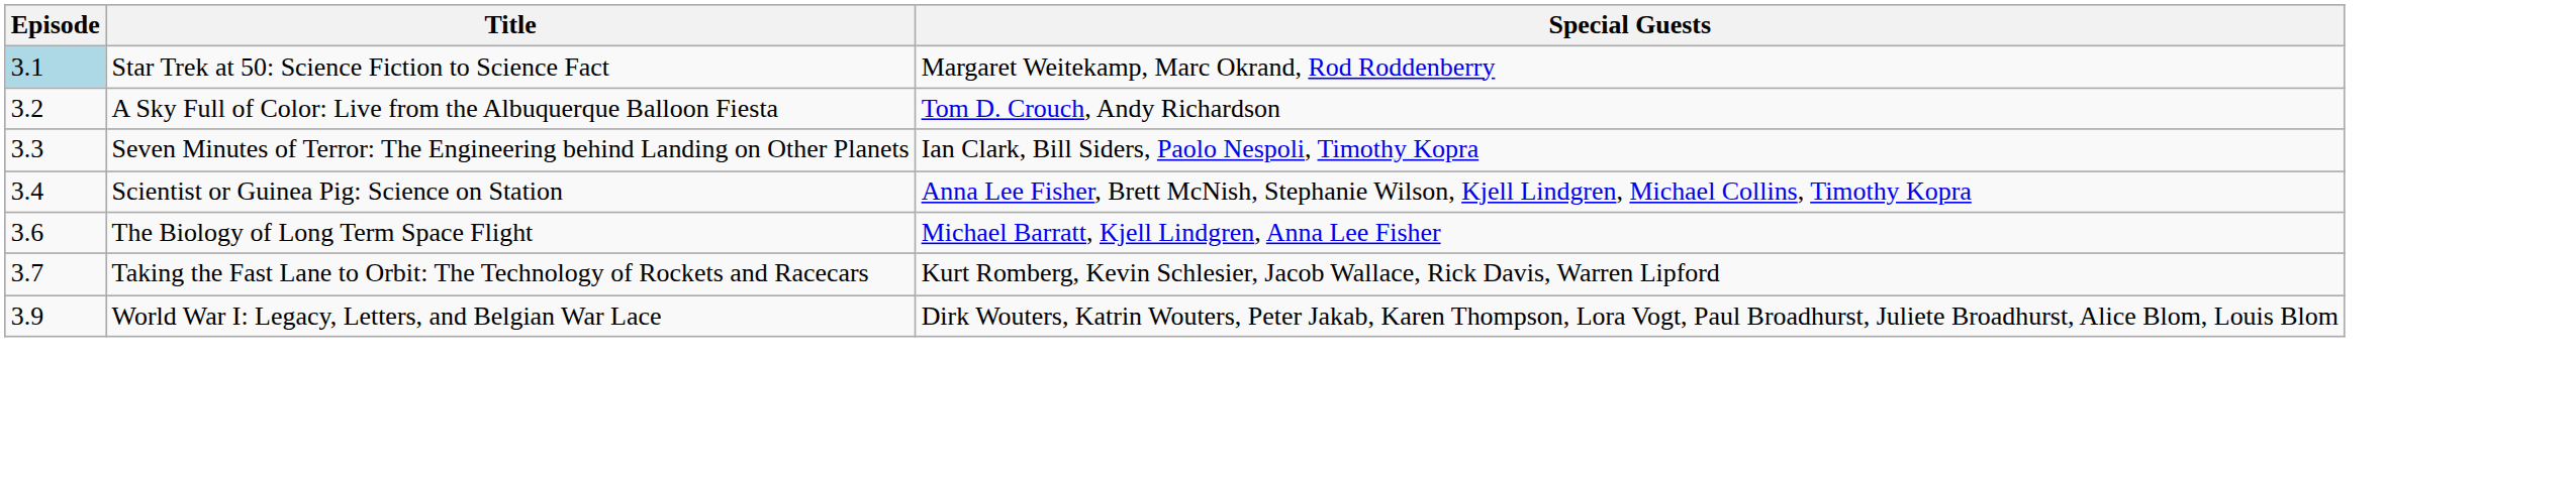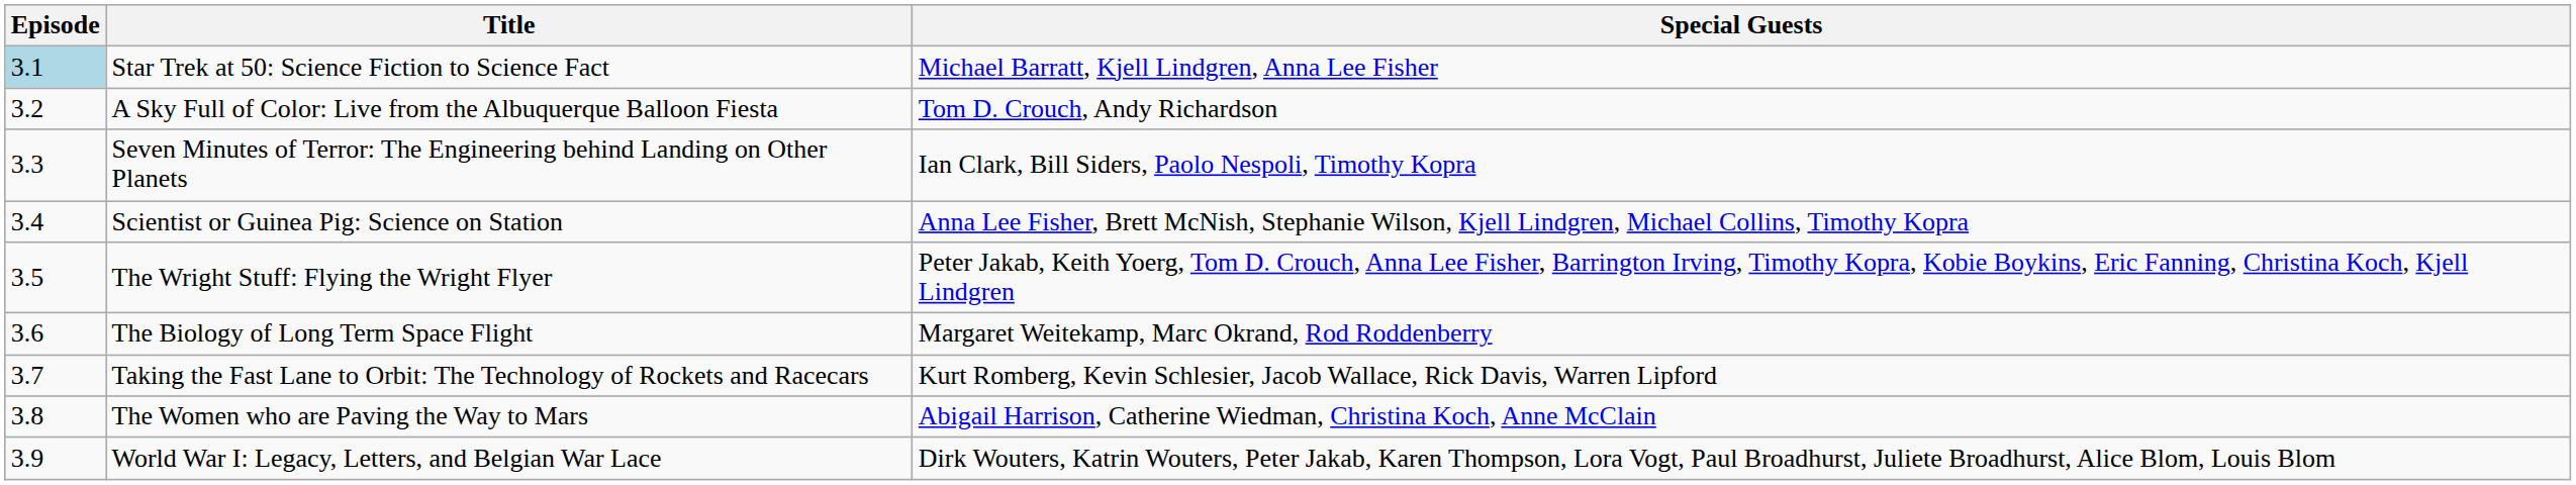Star Trek at 50: Science Fiction to Science Fact | Special Guests: Margaret Weitekamp, Marc Okrand, Rod Roddenberry -> Michael Barratt, Kjell Lindgren, Anna Lee Fisher
+ row: 3.5 | The Wright Stuff: Flying the Wright Flyer | Peter Jakab, Keith Yoerg, Tom D. Crouch, Anna Lee Fisher, Barrington Irving, Timothy Kopra, Kobie Boykins, Eric Fanning, Christina Koch, Kjell Lindgren
The Biology of Long Term Space Flight | Special Guests: Michael Barratt, Kjell Lindgren, Anna Lee Fisher -> Margaret Weitekamp, Marc Okrand, Rod Roddenberry
+ row: 3.8 | The Women who are Paving the Way to Mars | Abigail Harrison, Catherine Wiedman, Christina Koch, Anne McClain
